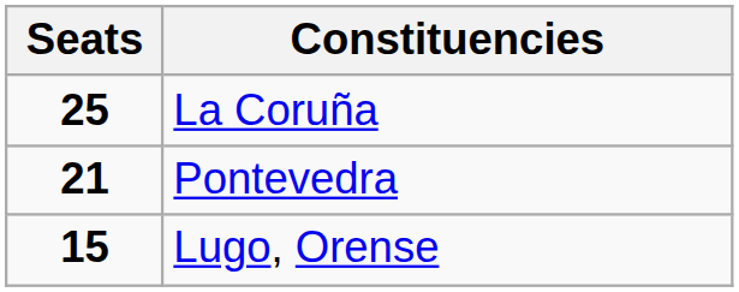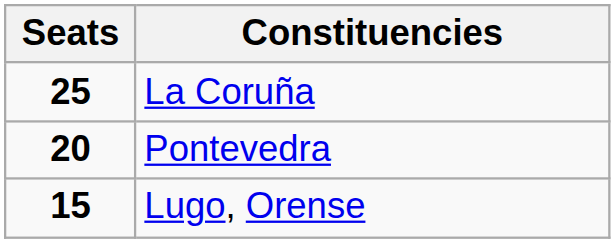Pontevedra | Seats: 21 -> 20
